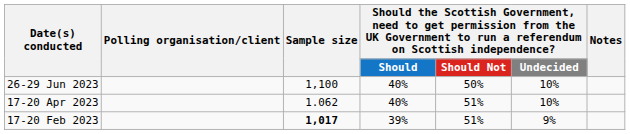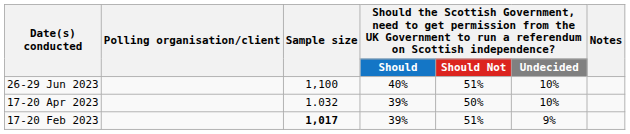26-29 Jun 2023 | column 5: 50% -> 51%
17-20 Apr 2023 | Sample size: 1.062 -> 1.032
17-20 Apr 2023 | column 4: 40% -> 39%
17-20 Apr 2023 | column 5: 51% -> 50%
